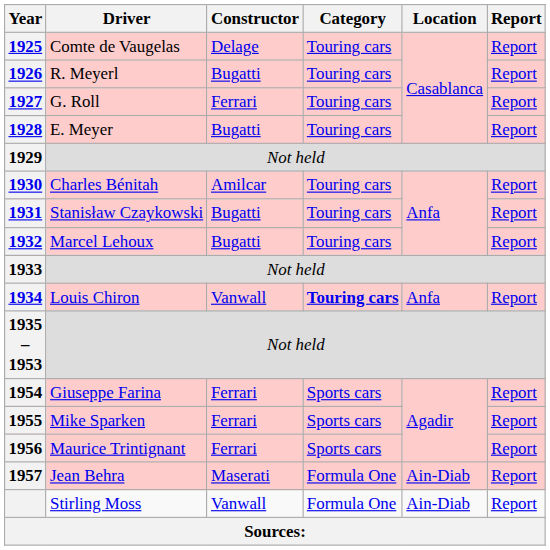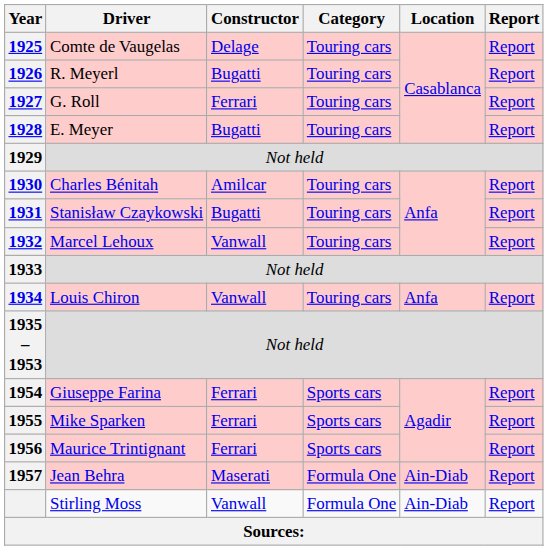1932 | Constructor: Bugatti -> Vanwall
1934 | Category: bold -> normal
